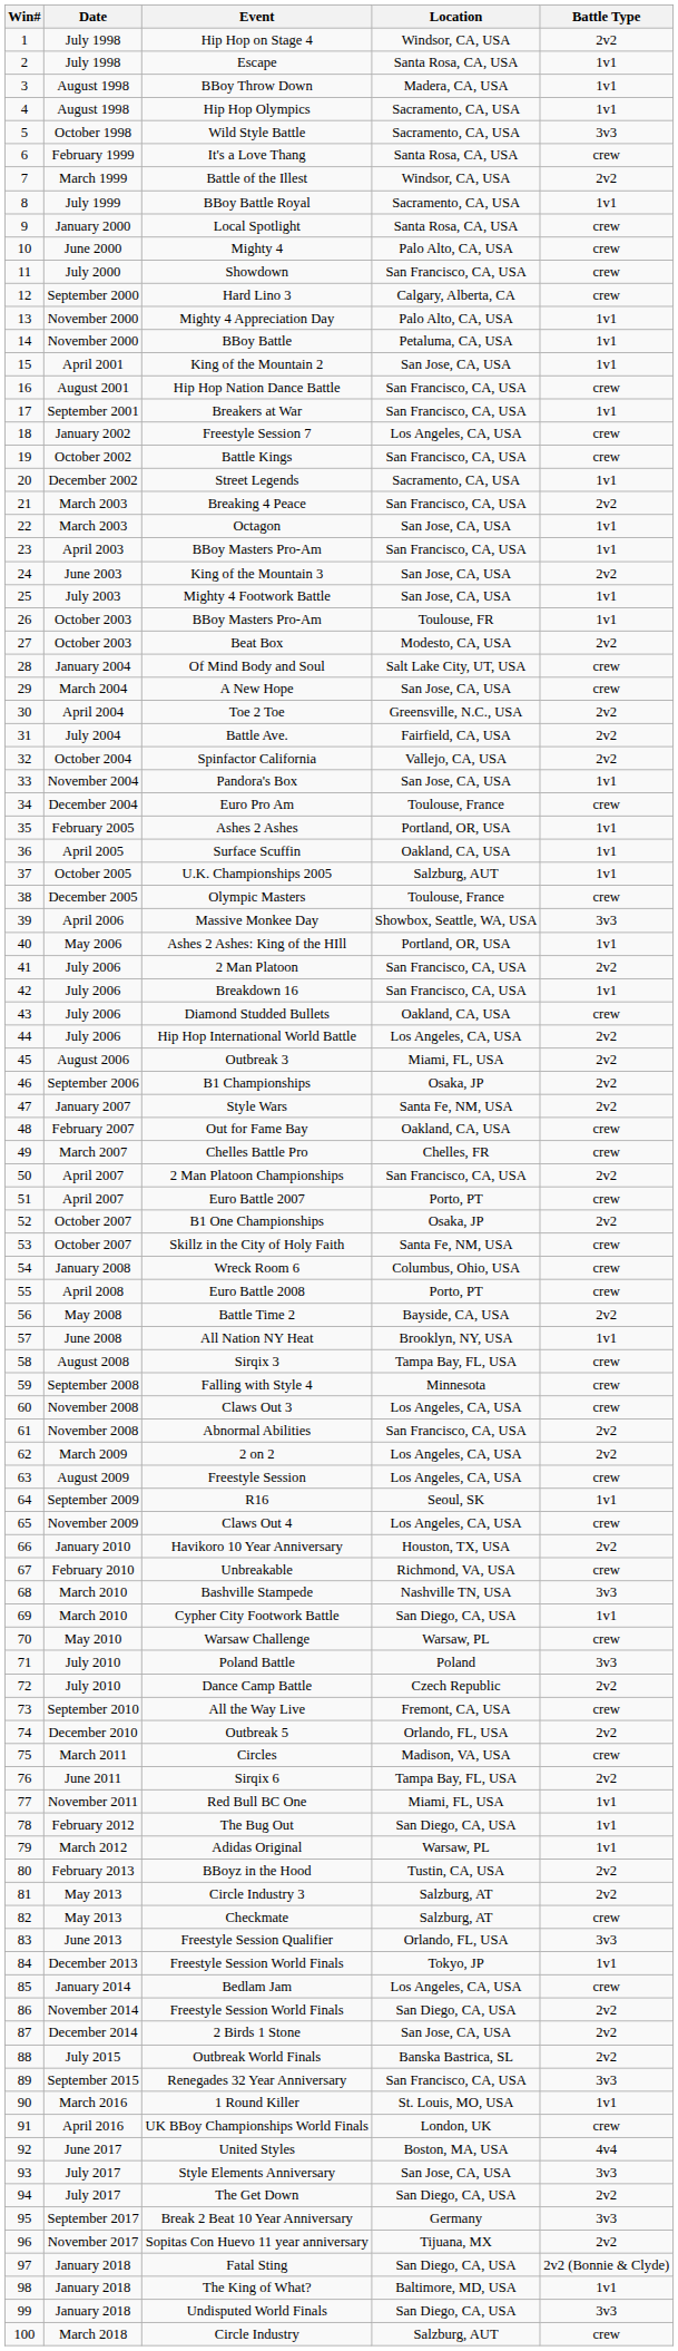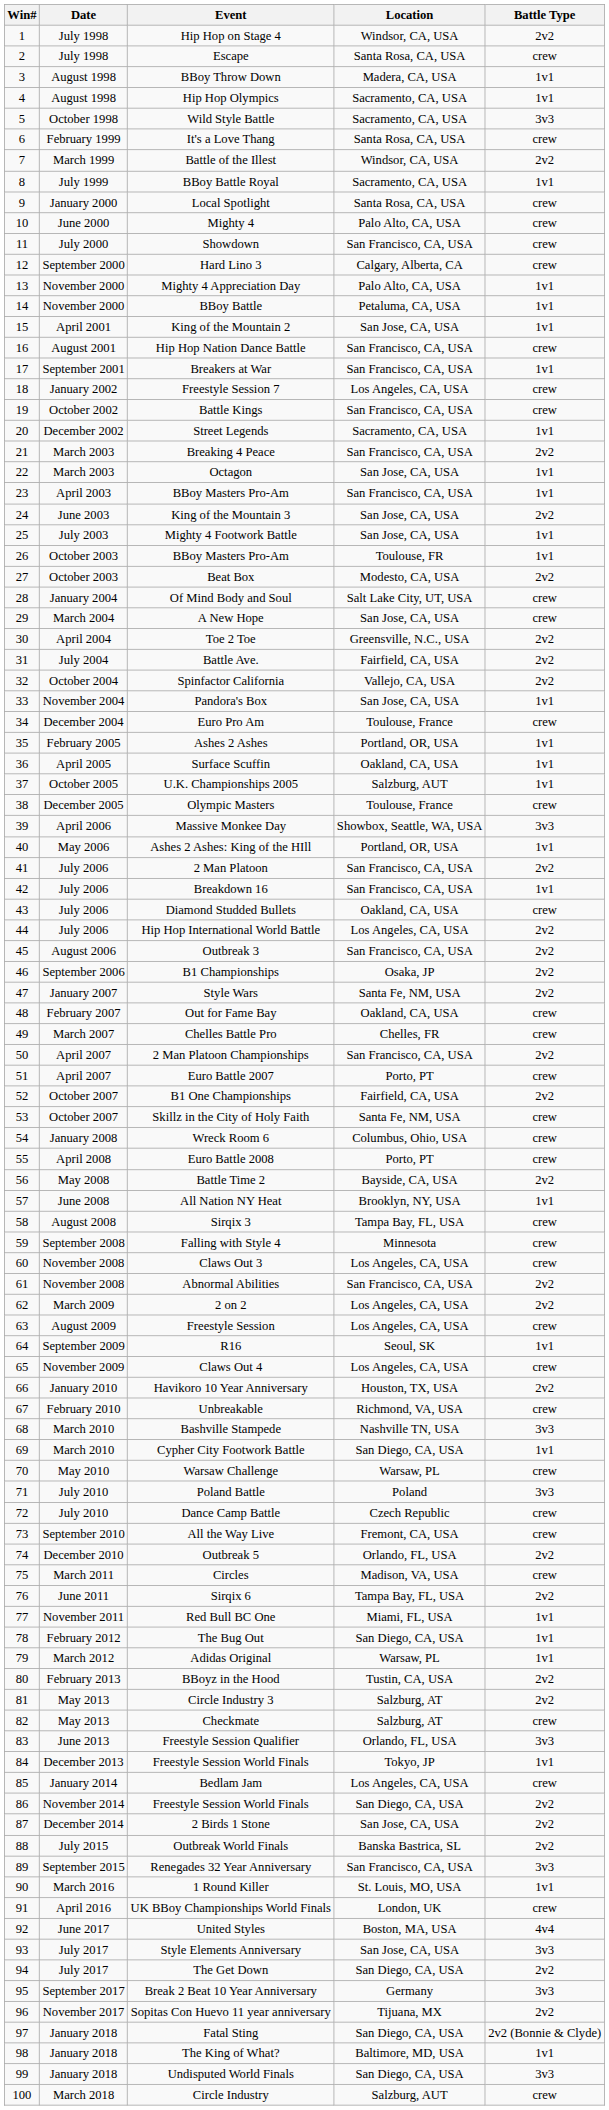Escape | Battle Type: 1v1 -> crew
Outbreak 3 | Location: Miami, FL, USA -> San Francisco, CA, USA
B1 One Championships | Location: Osaka, JP -> Fairfield, CA, USA
Dance Camp Battle | Battle Type: 2v2 -> crew
